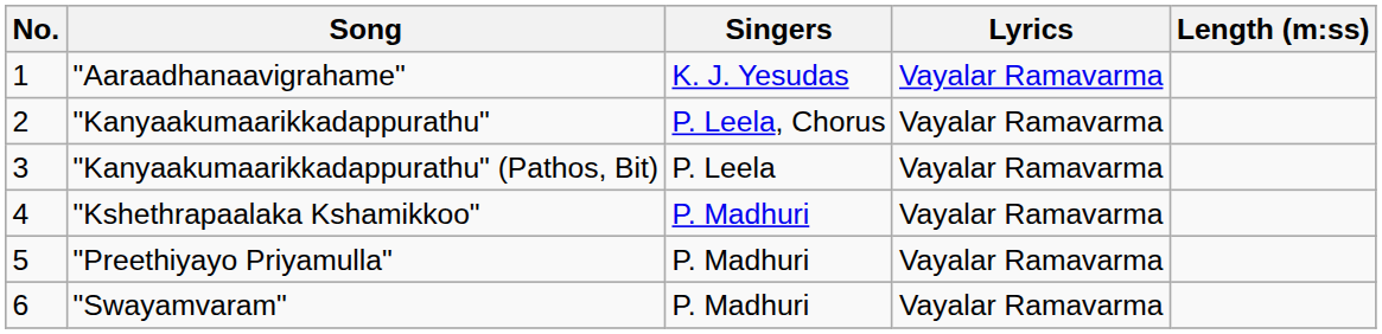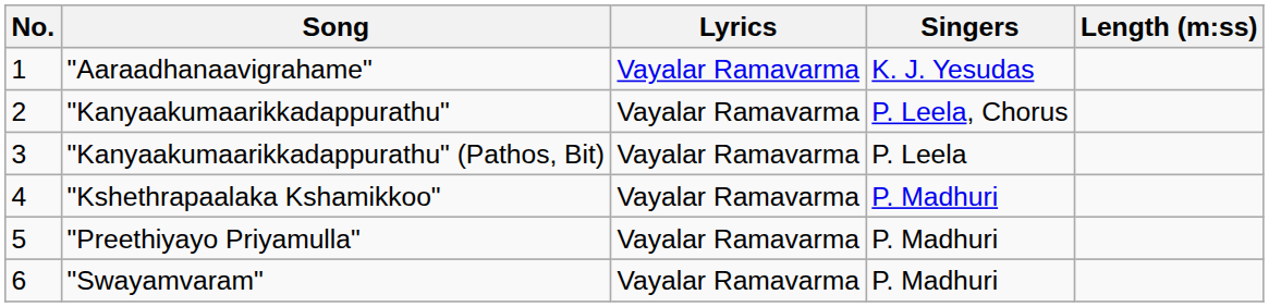columns swapped: Singers <-> Lyrics
